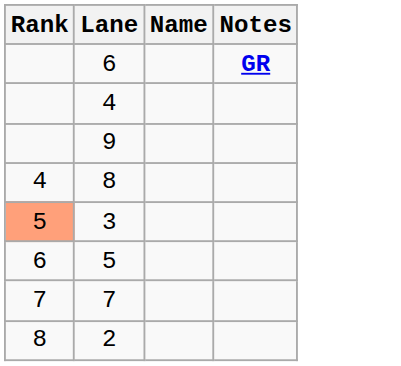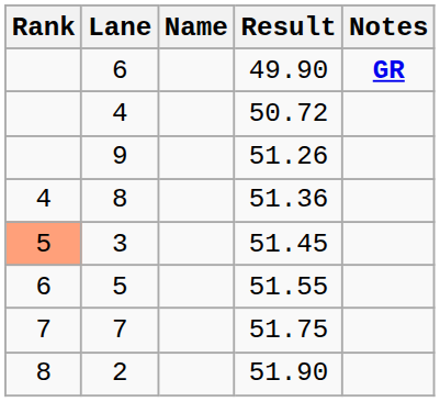+ column: Result | 49.90 | 50.72 | 51.26 | 51.36 | 51.45 | 51.55 | 51.75 | 51.90
